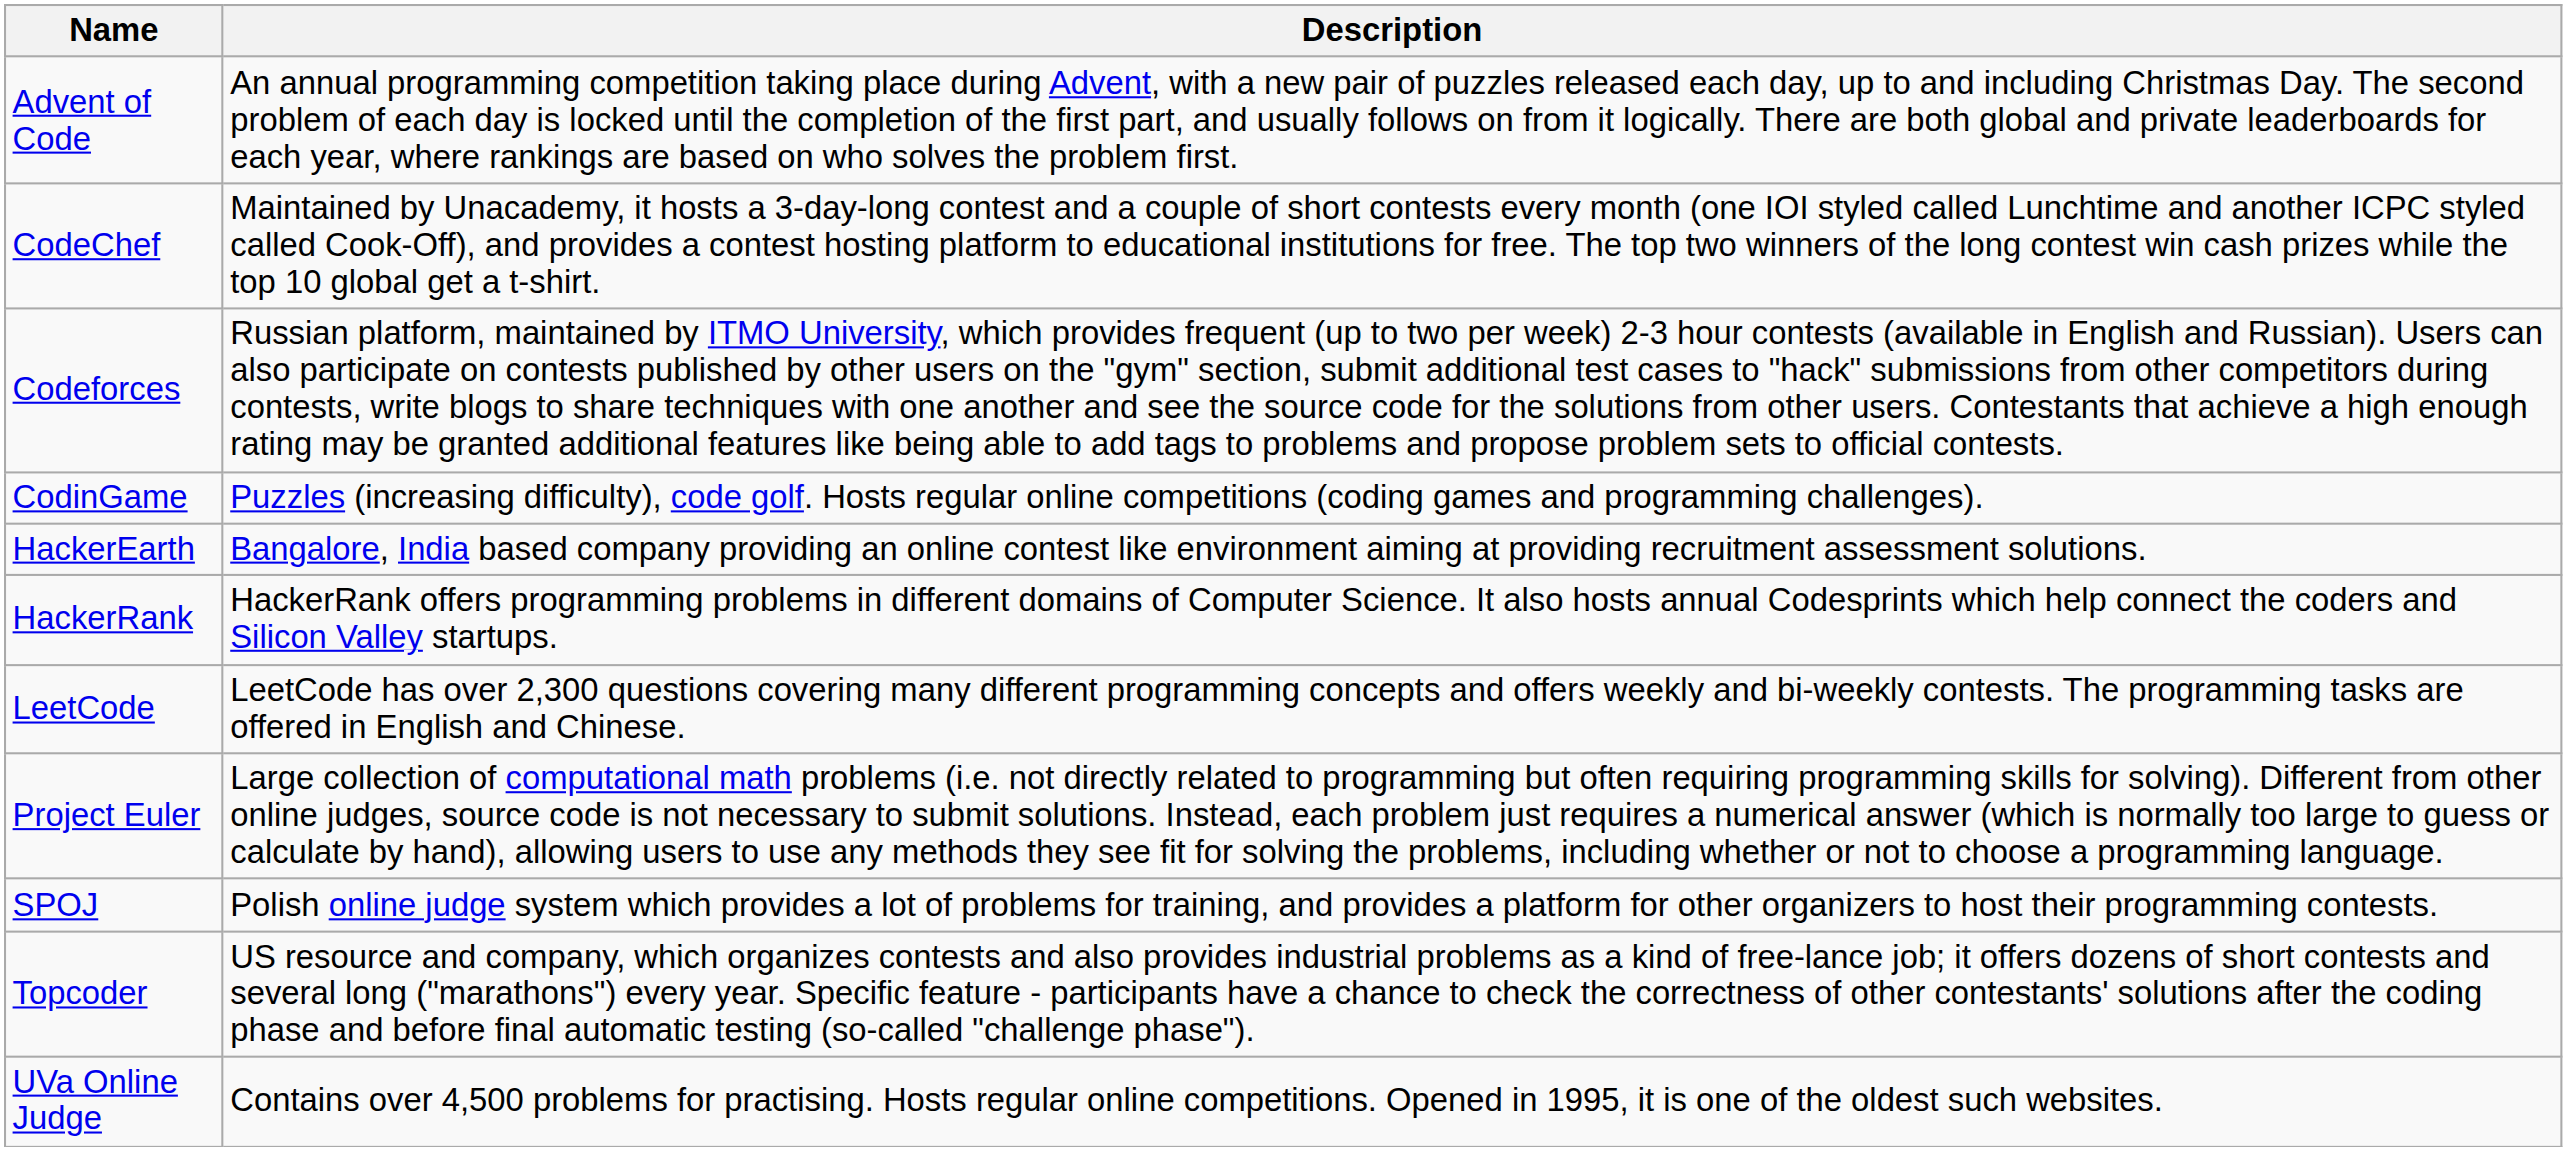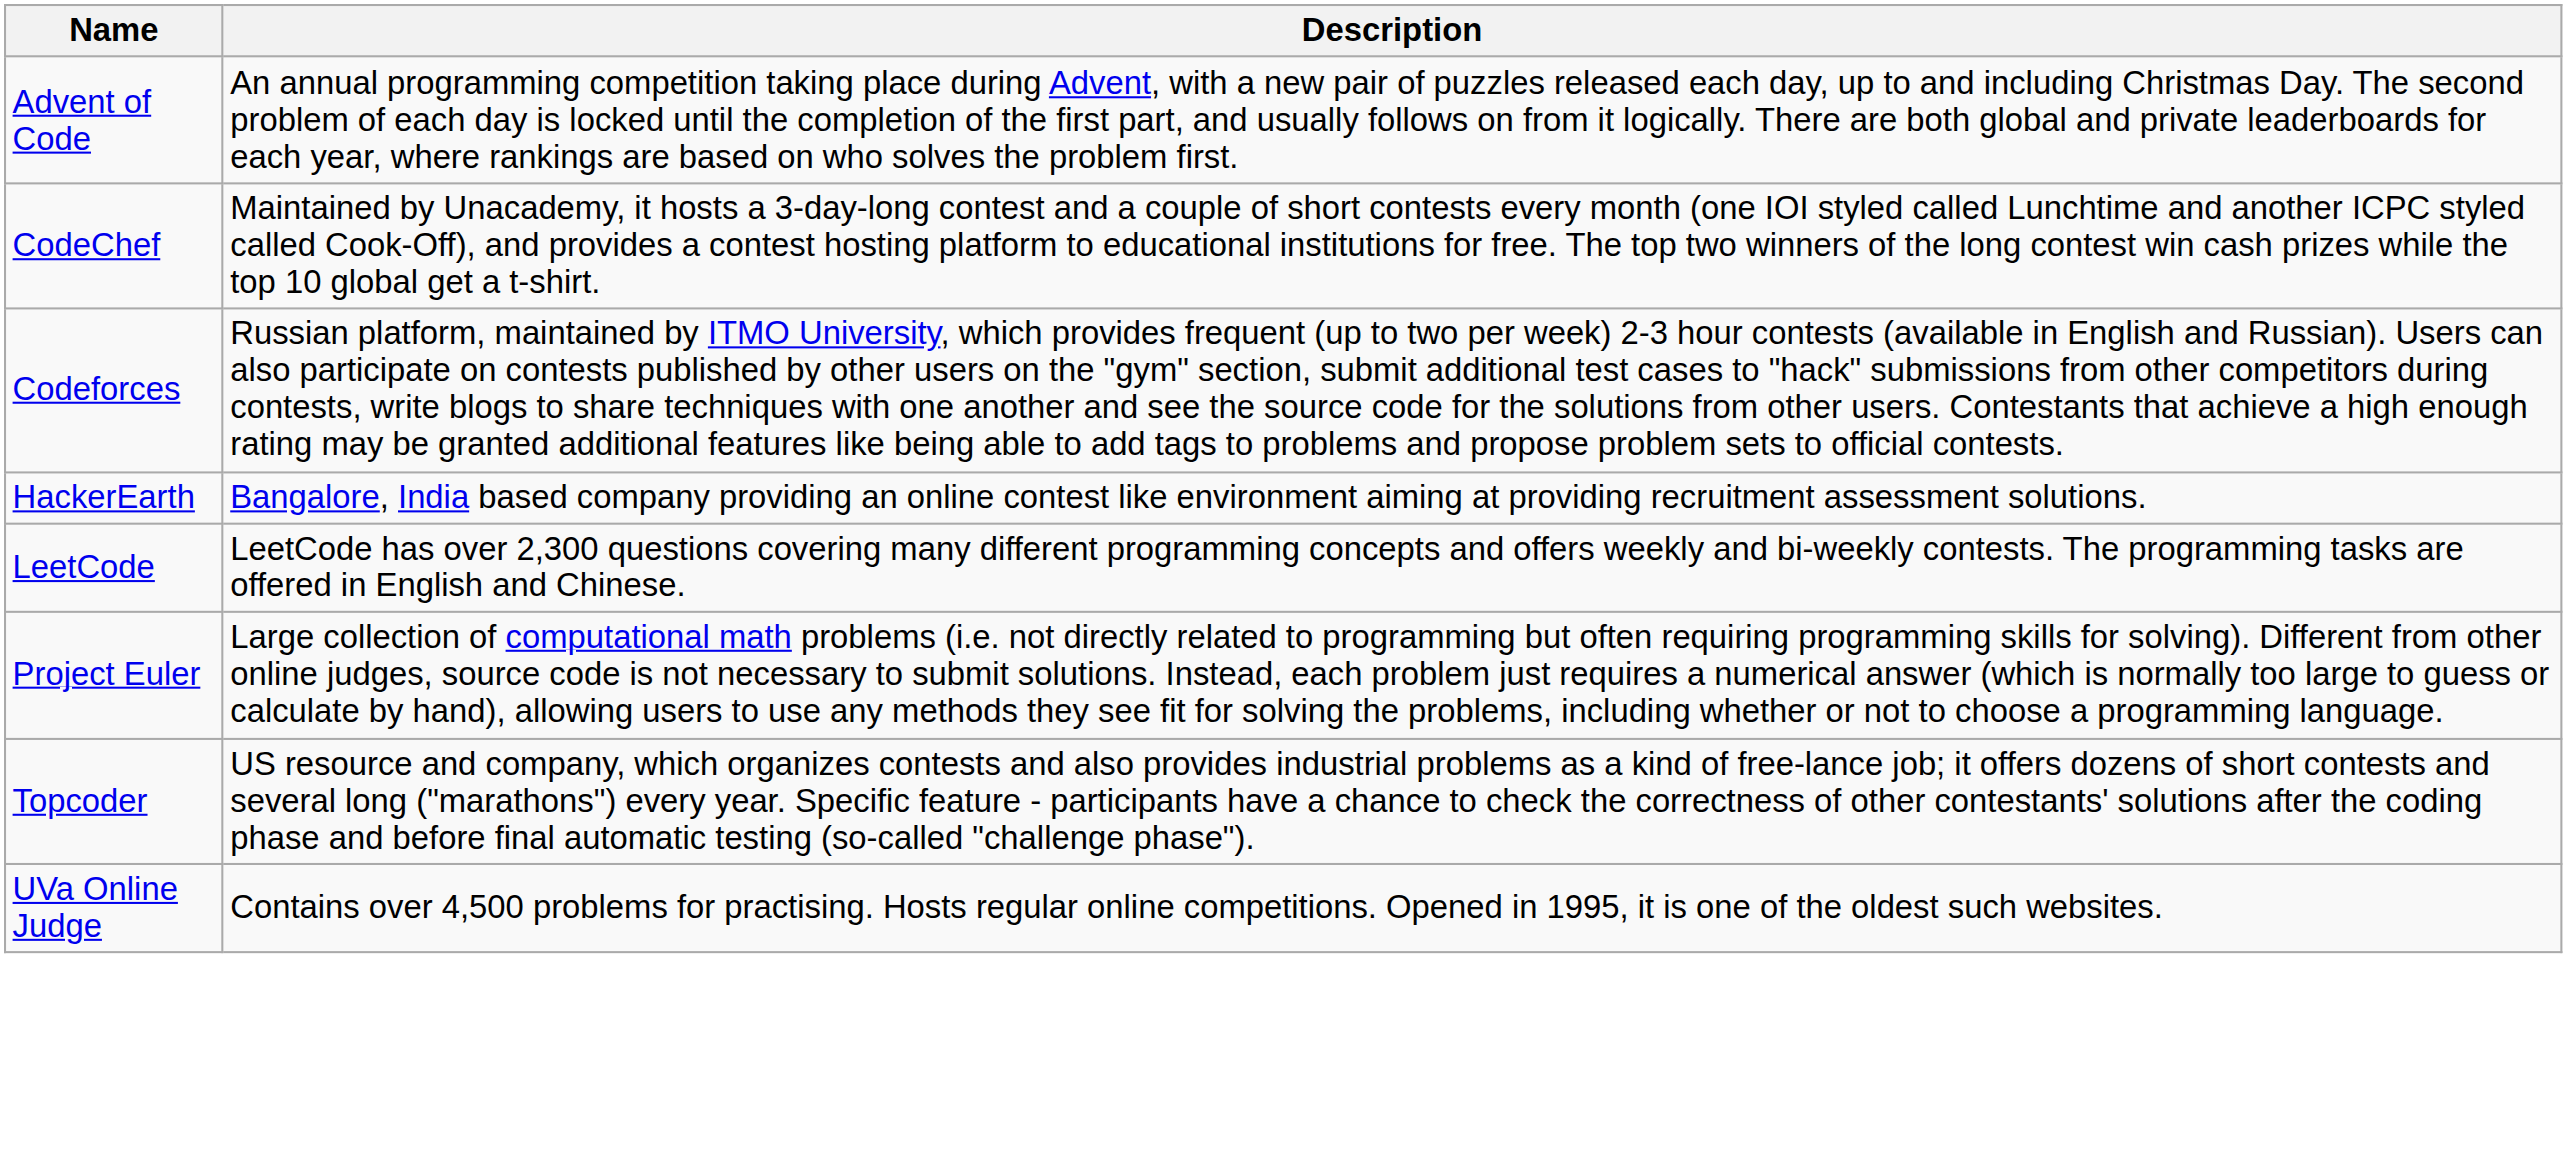- row: CodinGame | Puzzles (increasing difficulty), code golf. Hosts regular online competitions (coding games and programming challenges).
- row: HackerRank | HackerRank offers programming problems in different domains of Computer Science. It also hosts annual Codesprints which help connect the coders and Silicon Valley startups.
- row: SPOJ | Polish online judge system which provides a lot of problems for training, and provides a platform for other organizers to host their programming contests.
